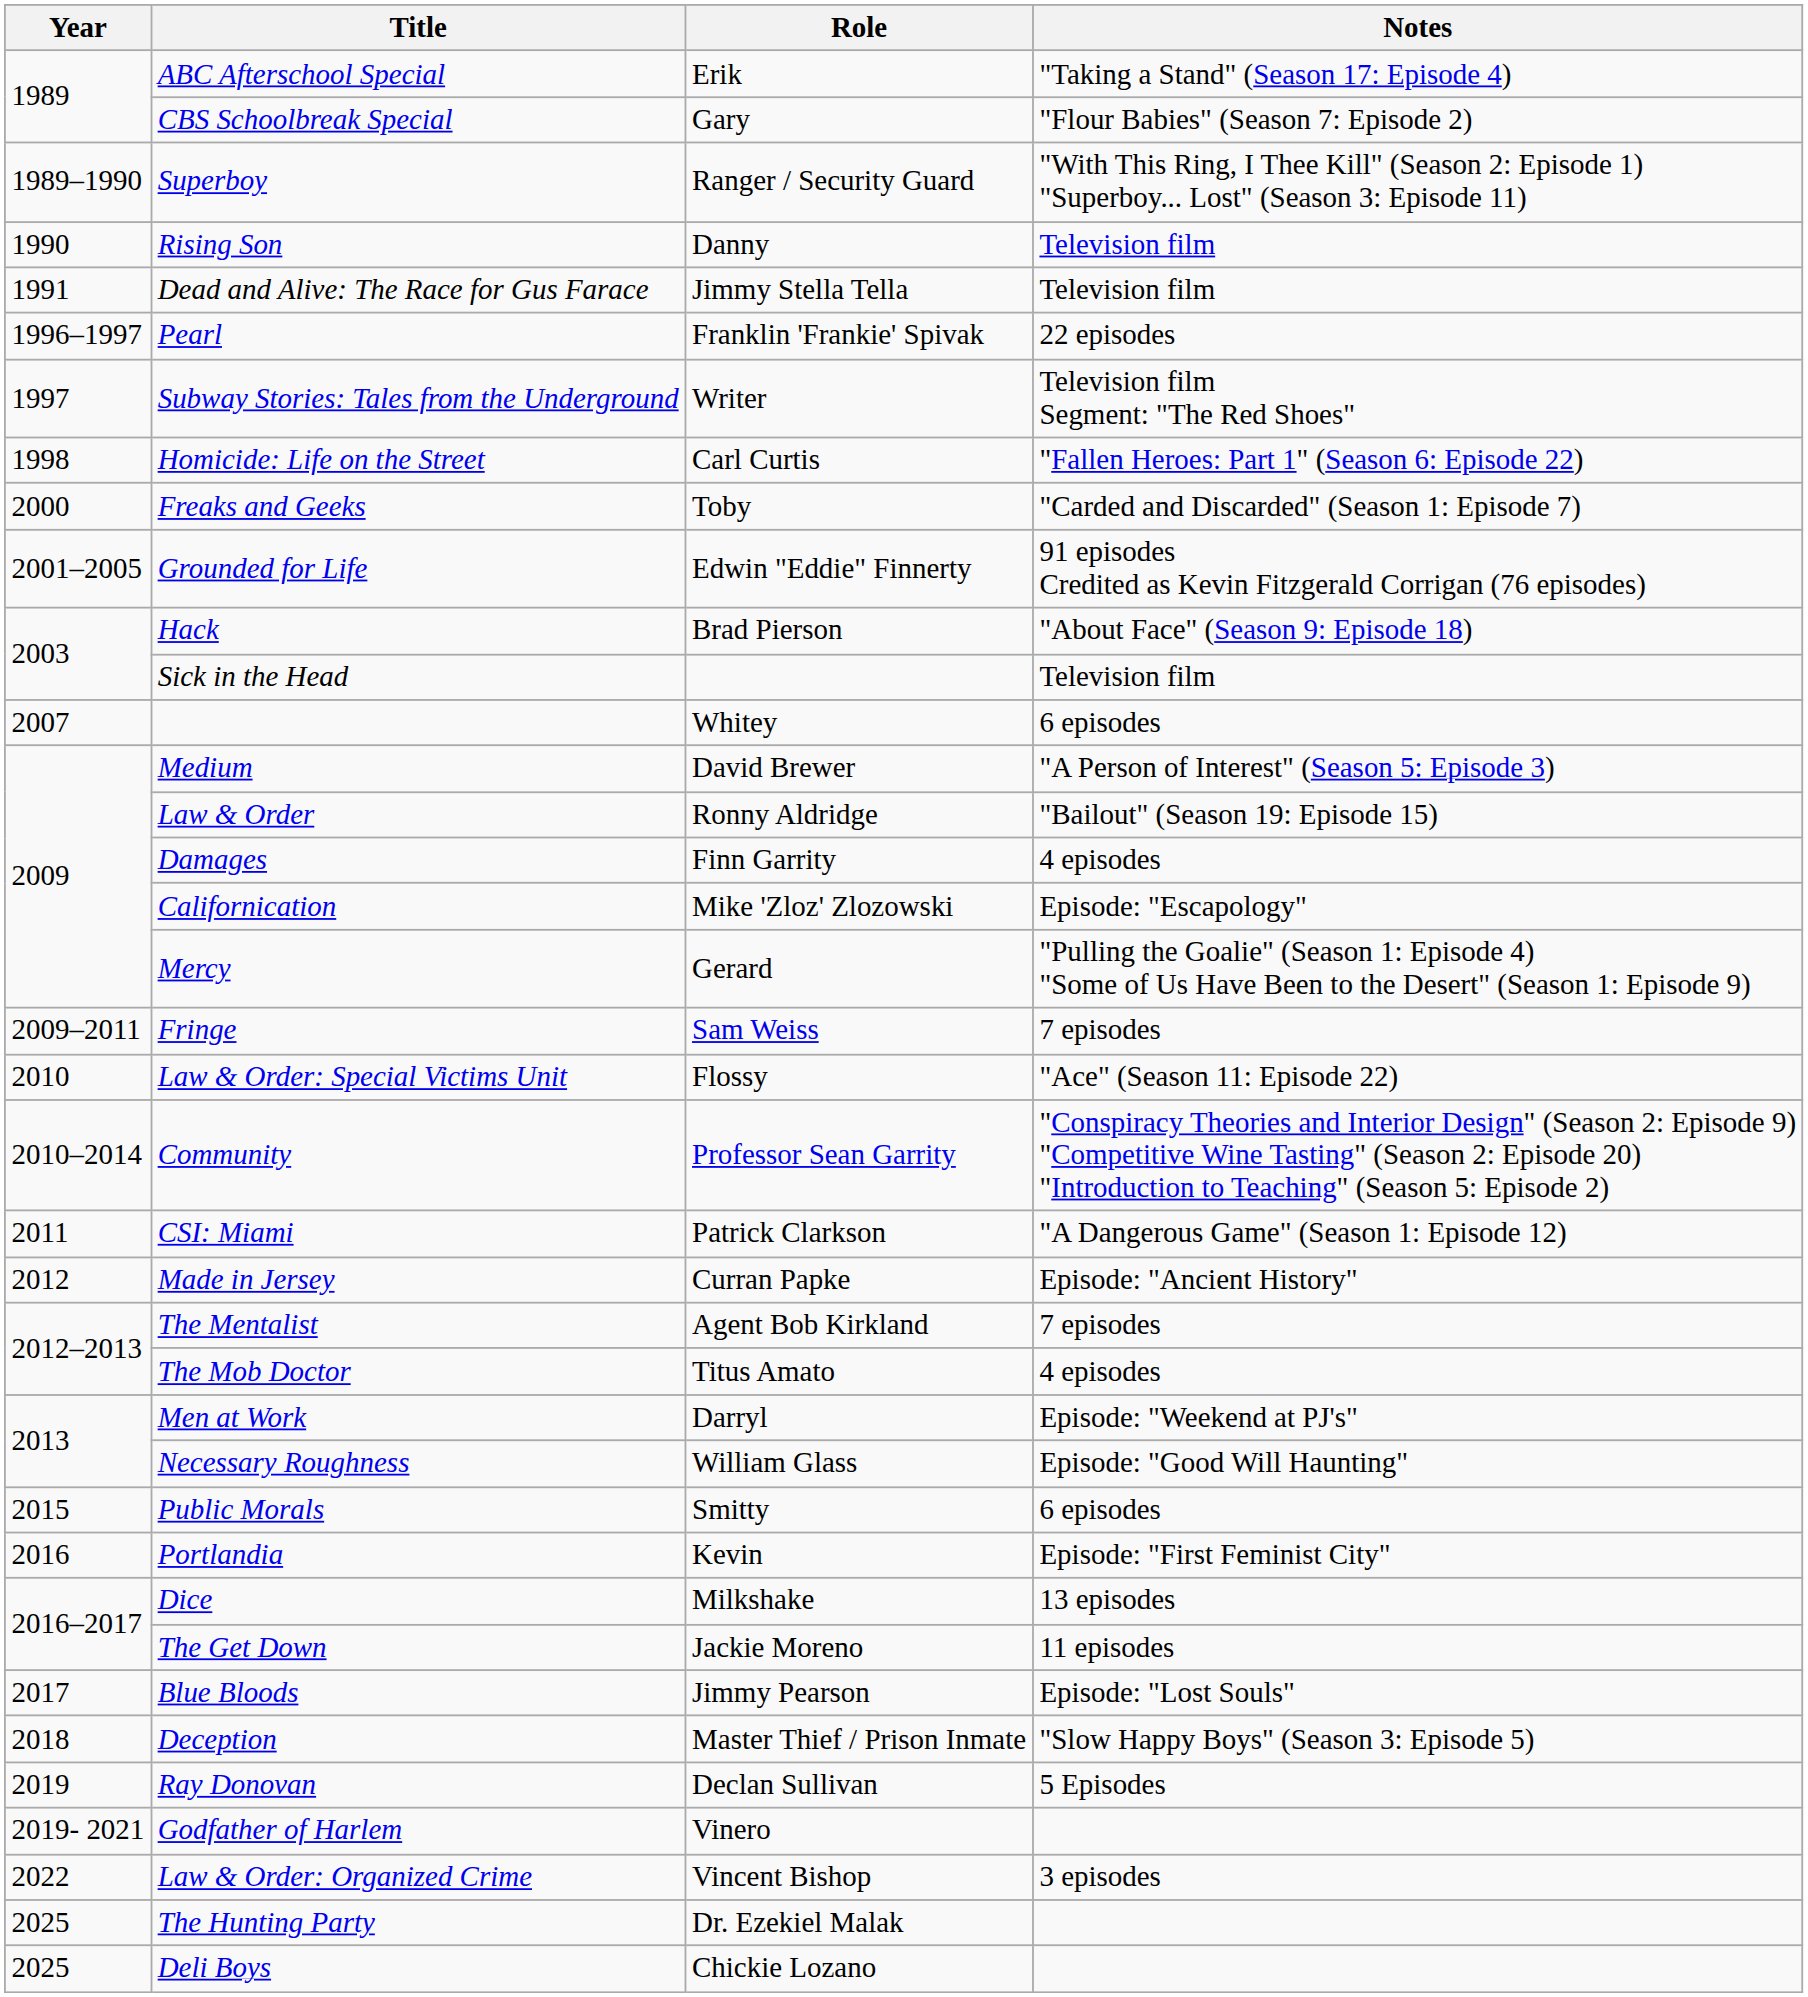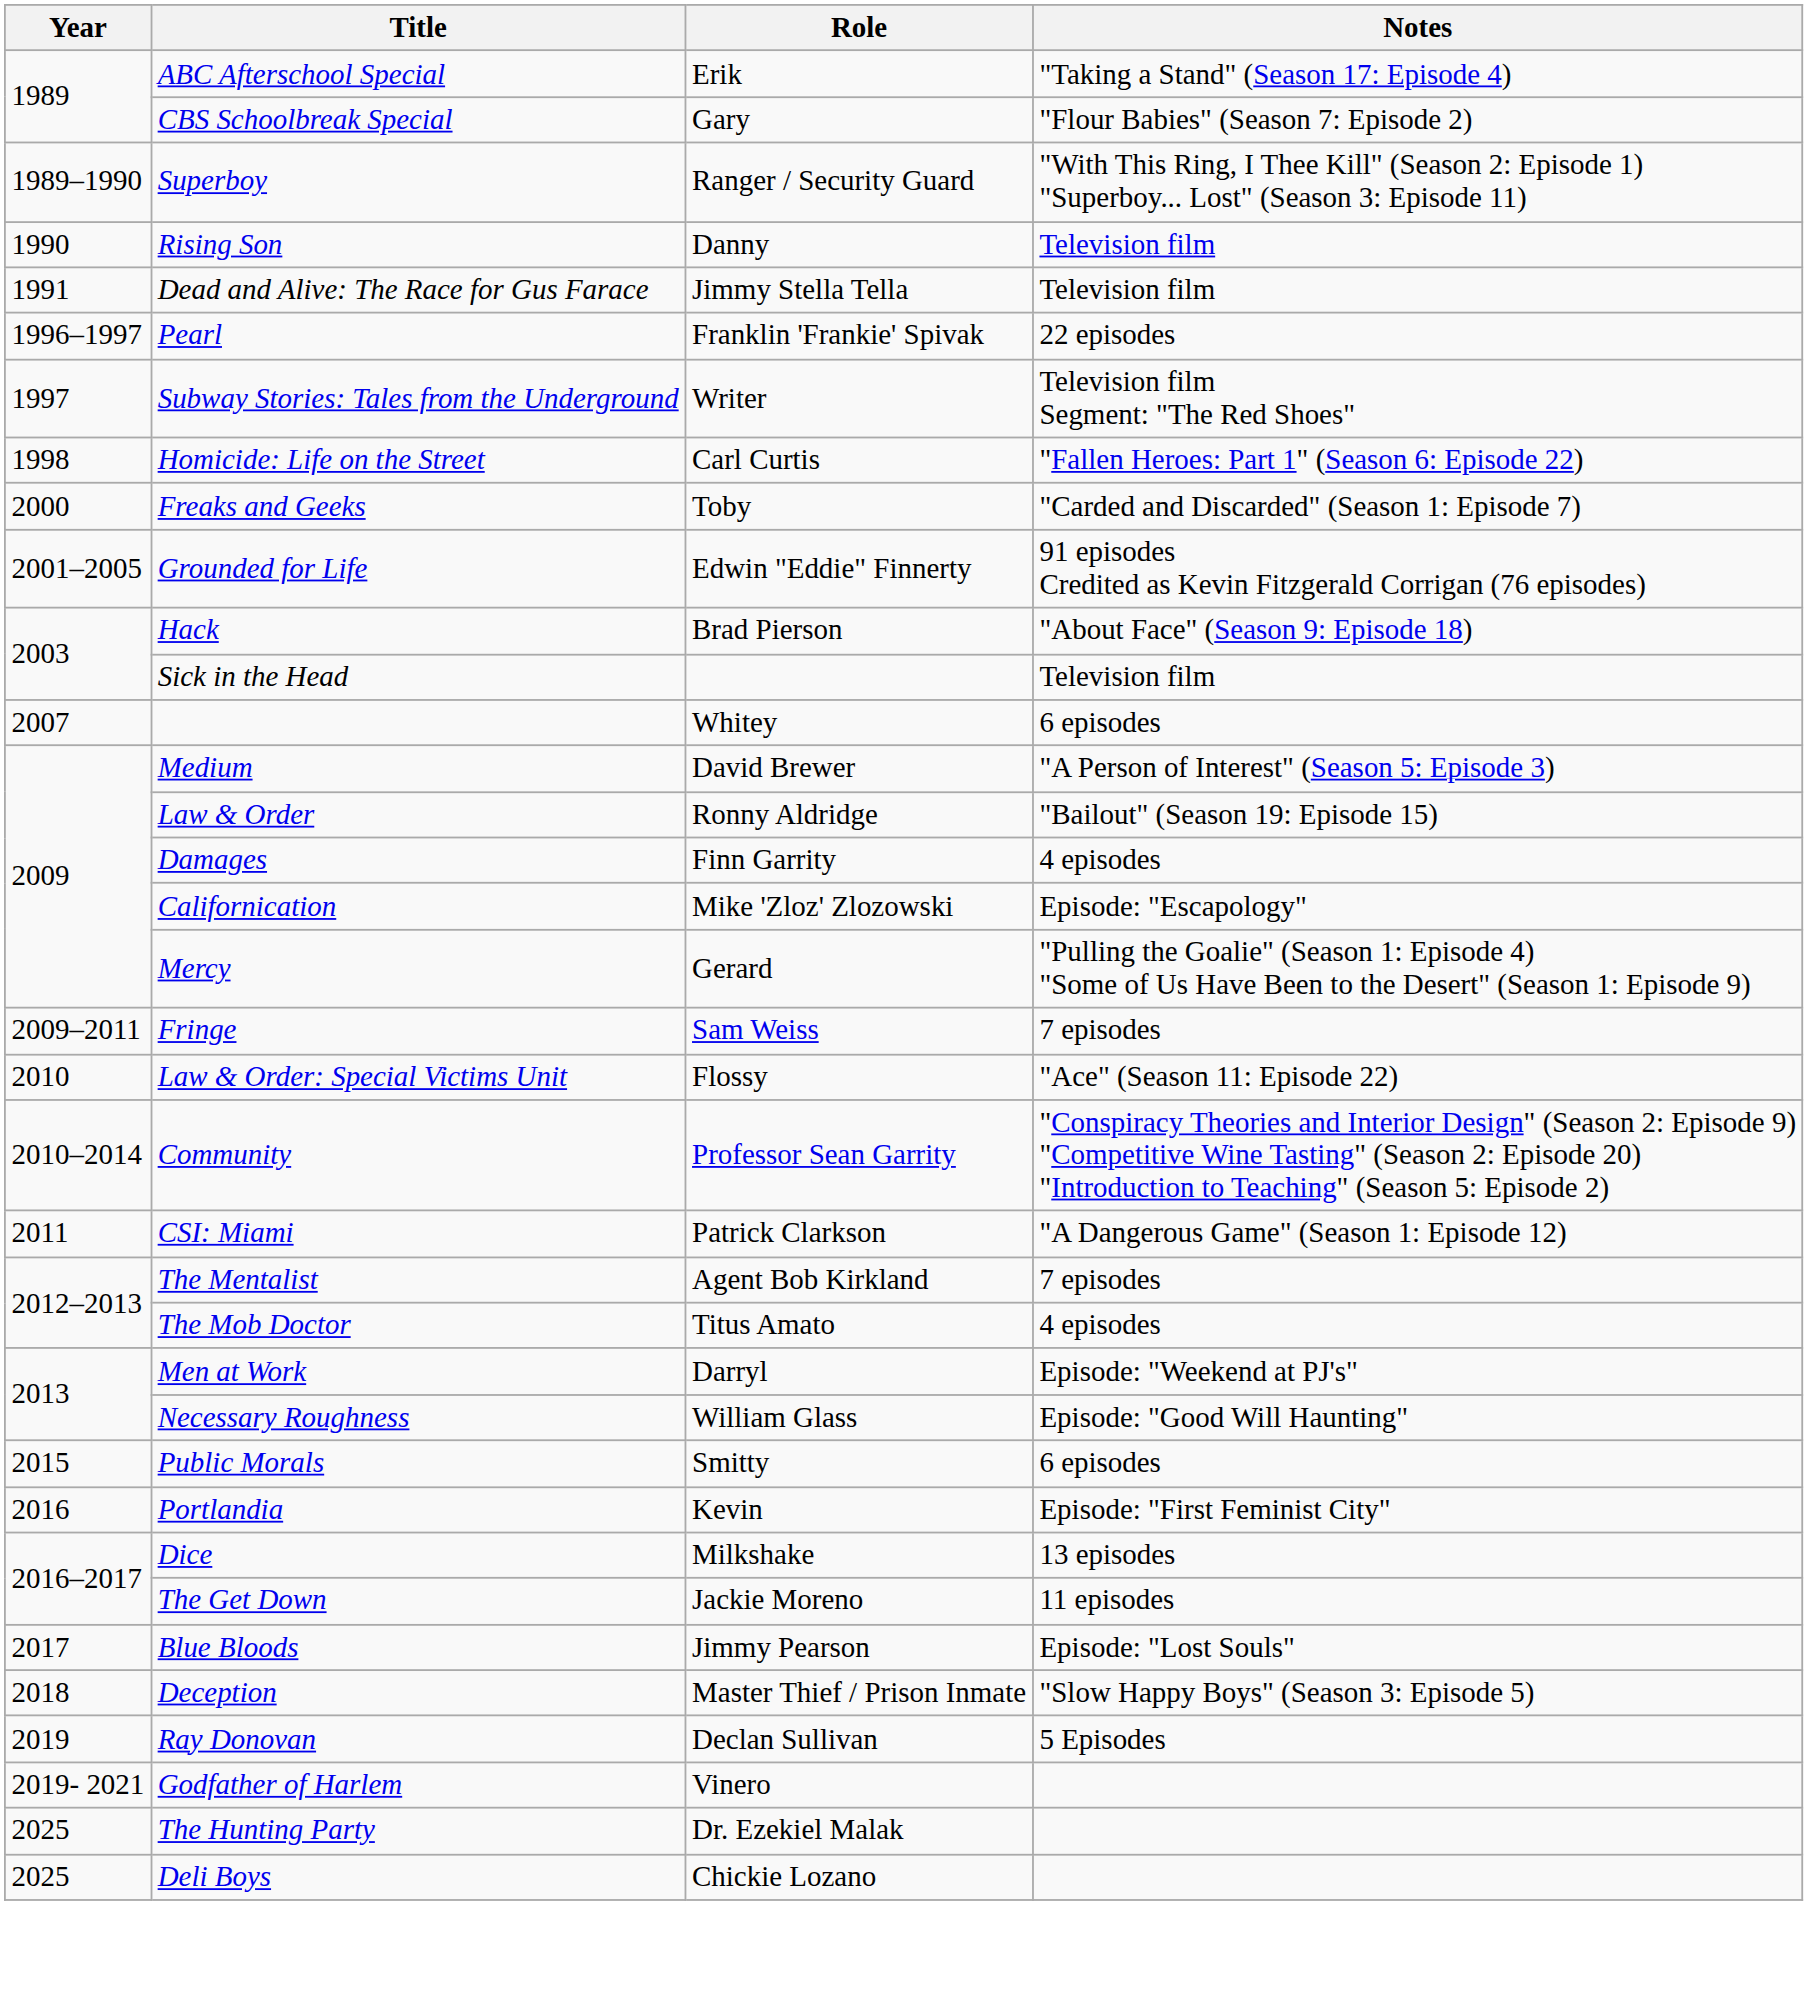- row: 2012 | Made in Jersey | Curran Papke | Episode: "Ancient History"
- row: 2022 | Law & Order: Organized Crime | Vincent Bishop | 3 episodes
